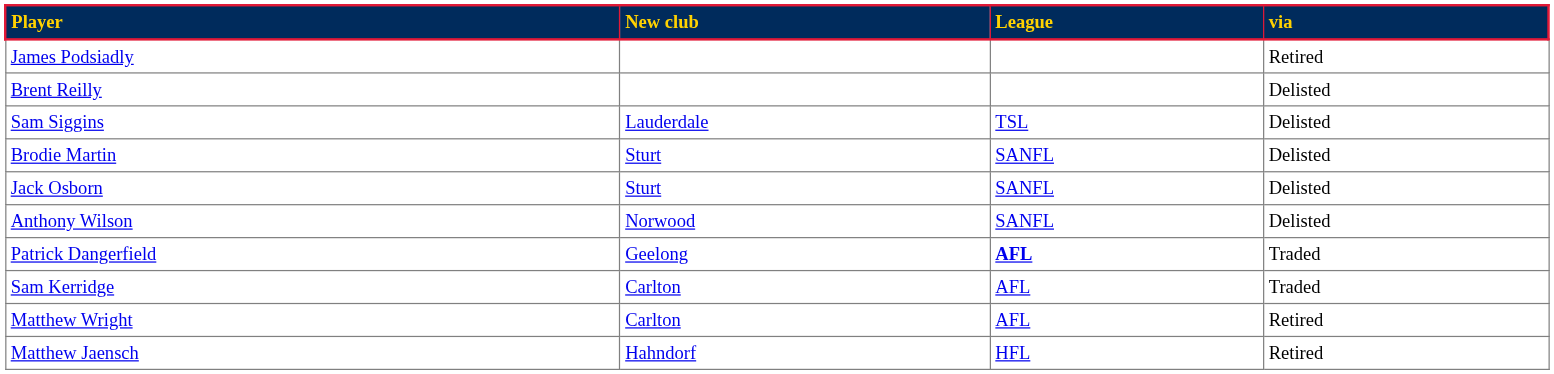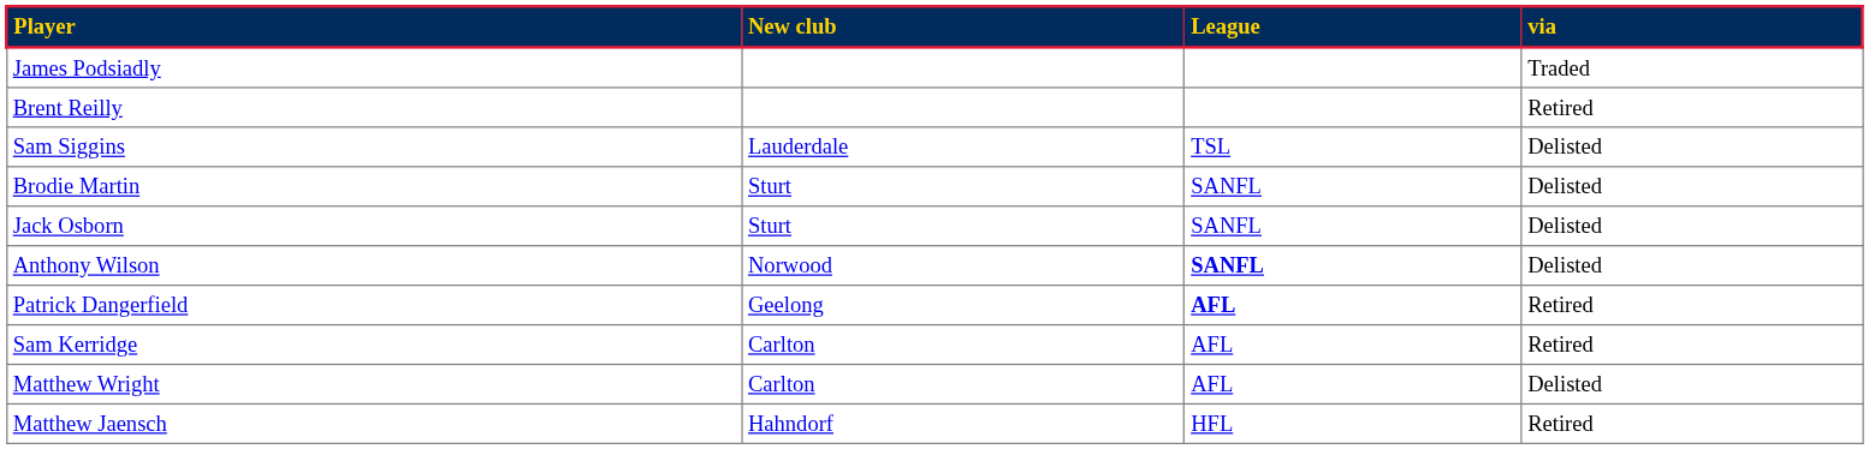James Podsiadly | via: Retired -> Traded
Brent Reilly | via: Delisted -> Retired
Anthony Wilson | League: normal -> bold
Patrick Dangerfield | via: Traded -> Retired
Sam Kerridge | via: Traded -> Retired
Matthew Wright | via: Retired -> Delisted
